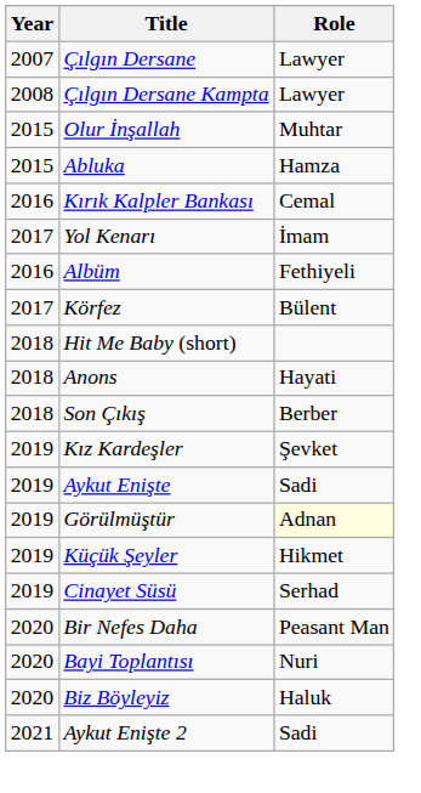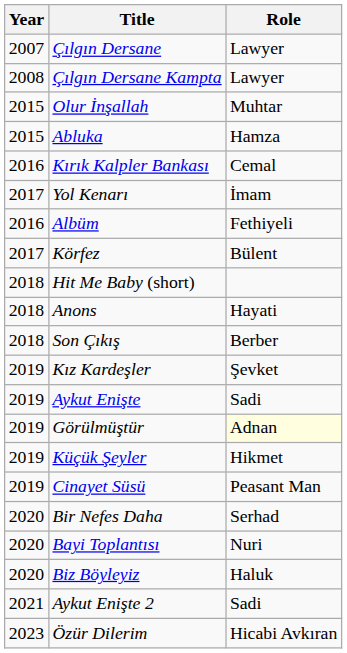Cinayet Süsü | Role: Serhad -> Peasant Man
Bir Nefes Daha | Role: Peasant Man -> Serhad
+ row: 2023 | Özür Dilerim | Hicabi Avkıran
